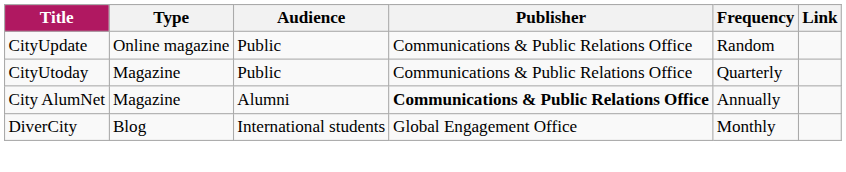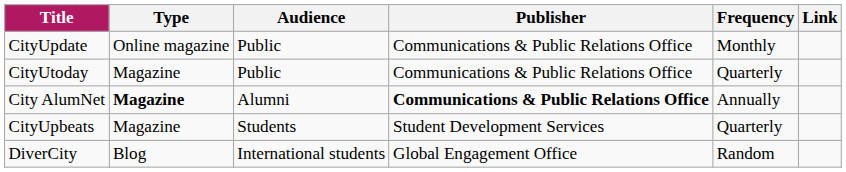CityUpdate | Frequency: Random -> Monthly
City AlumNet | Type: normal -> bold
+ row: CityUpbeats | Magazine | Students | Student Development Services | Quarterly
DiverCity | Frequency: Monthly -> Random
